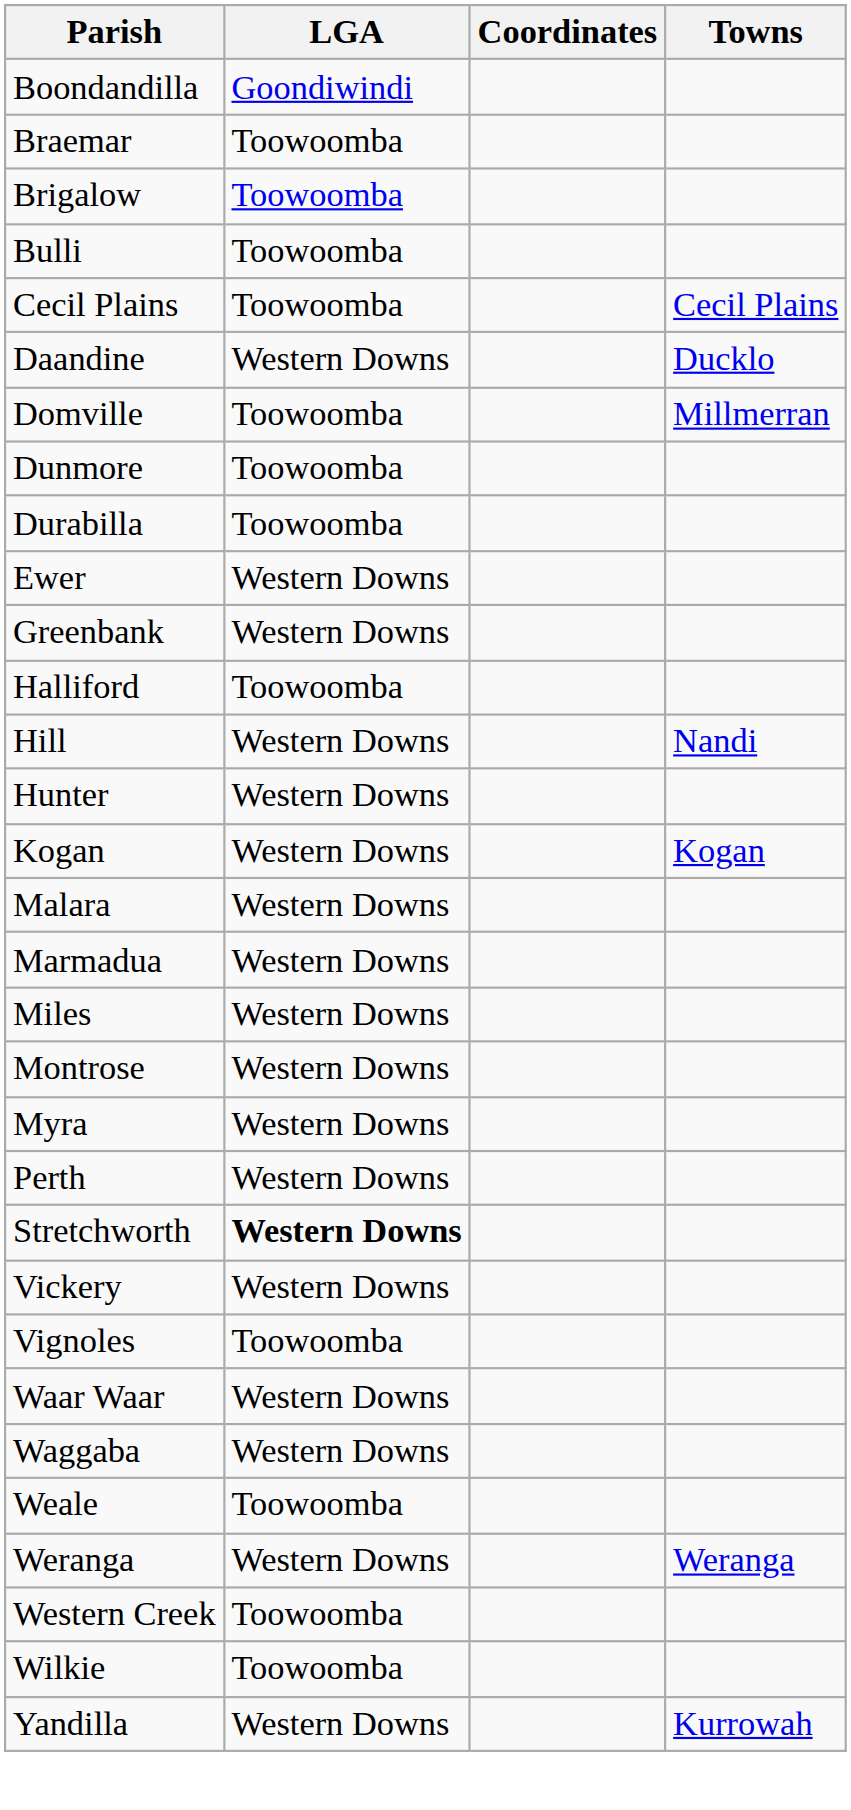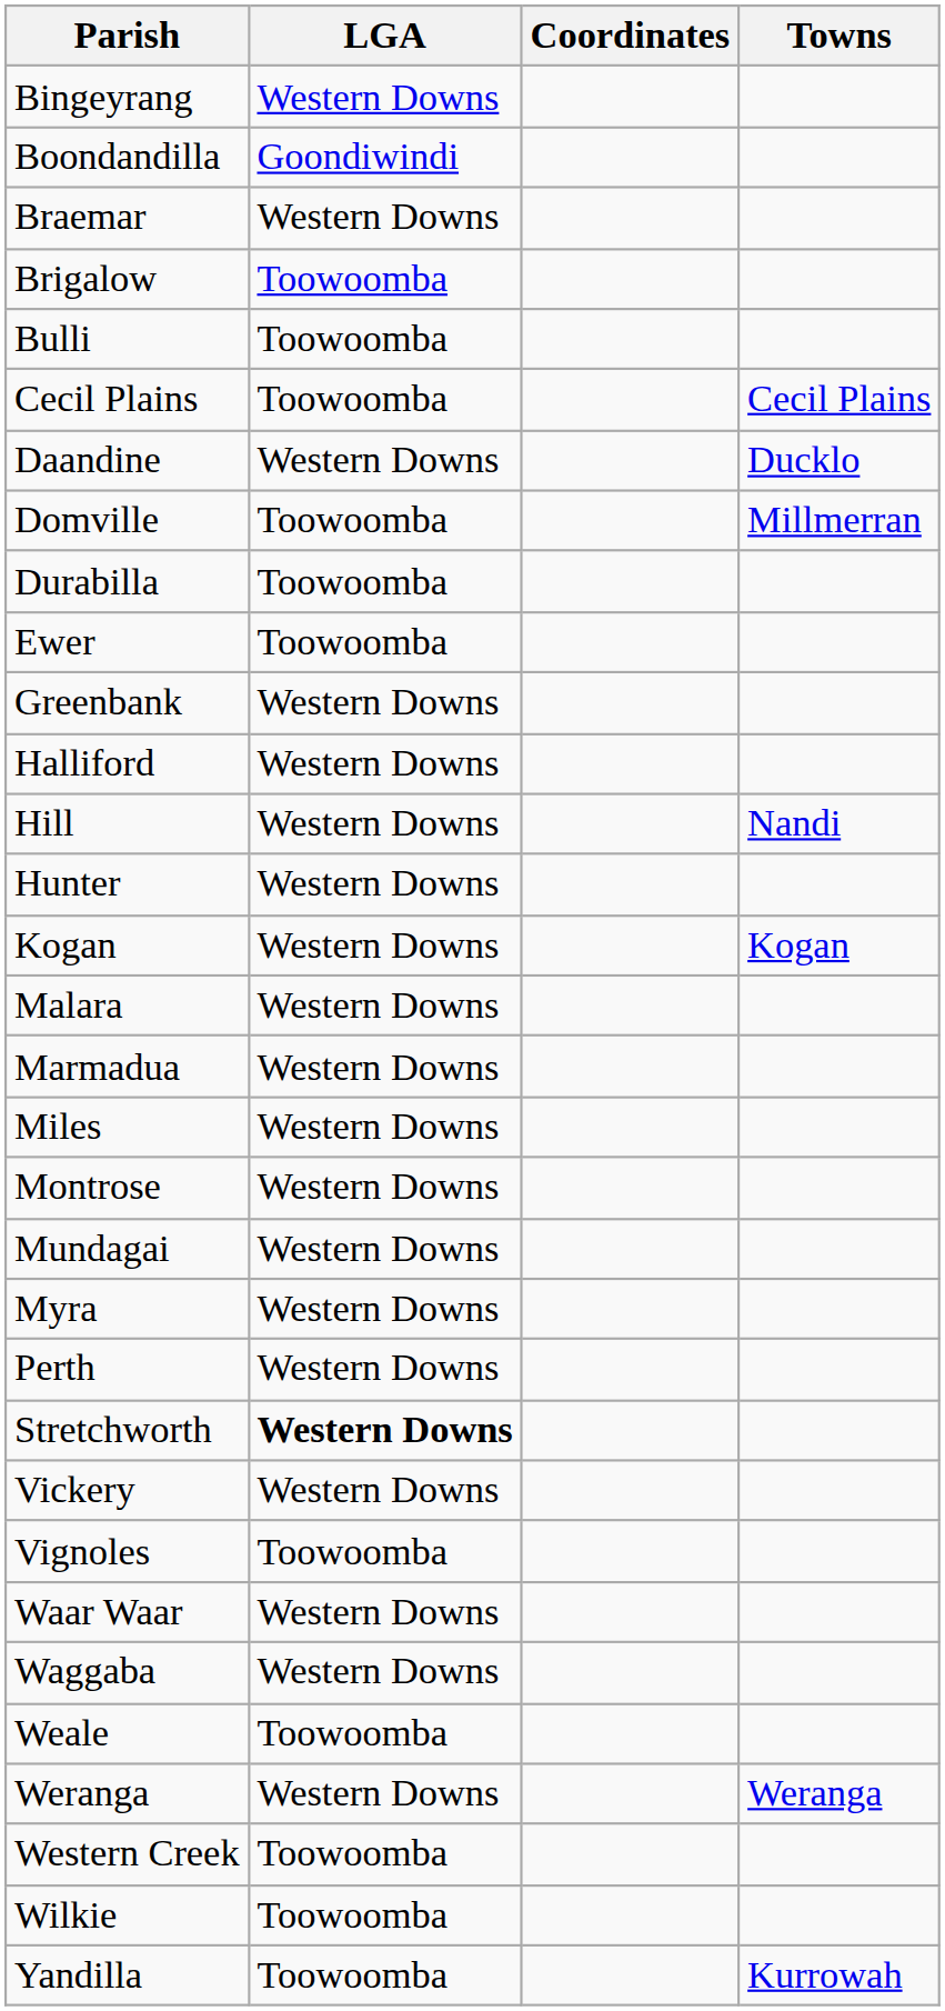+ row: Bingeyrang | Western Downs
Braemar | LGA: Toowoomba -> Western Downs
- row: Dunmore | Toowoomba
Ewer | LGA: Western Downs -> Toowoomba
Halliford | LGA: Toowoomba -> Western Downs
+ row: Mundagai | Western Downs
Yandilla | LGA: Western Downs -> Toowoomba
